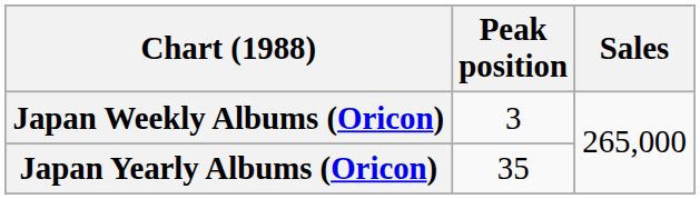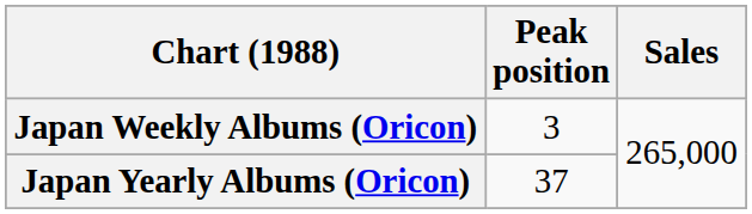Japan Yearly Albums (Oricon) | Peak position: 35 -> 37
